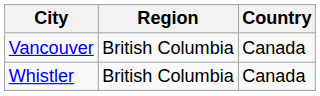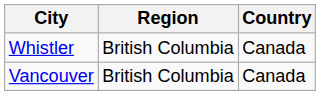rows swapped: Whistler <-> Vancouver
